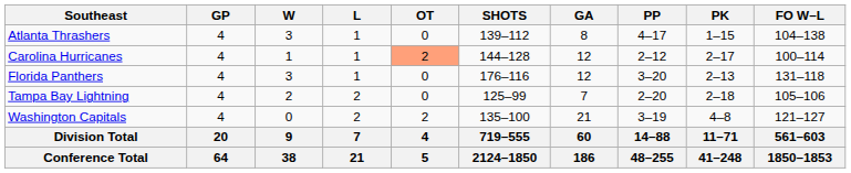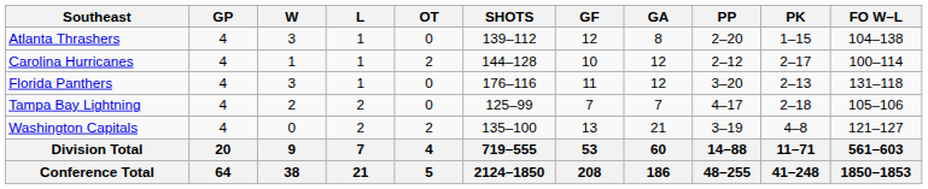+ column: GF | 12 | 10 | 11 | 7 | 13 | 53 | 208
Atlanta Thrashers | PP: 4–17 -> 2–20
Carolina Hurricanes | OT: lightsalmon background -> no background
Tampa Bay Lightning | PP: 2–20 -> 4–17
